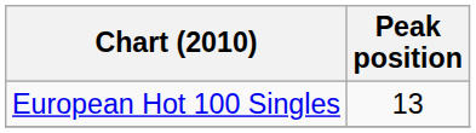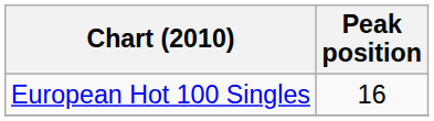European Hot 100 Singles | Peak position: 13 -> 16
